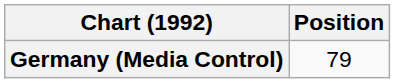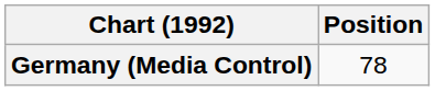Germany (Media Control) | Position: 79 -> 78
